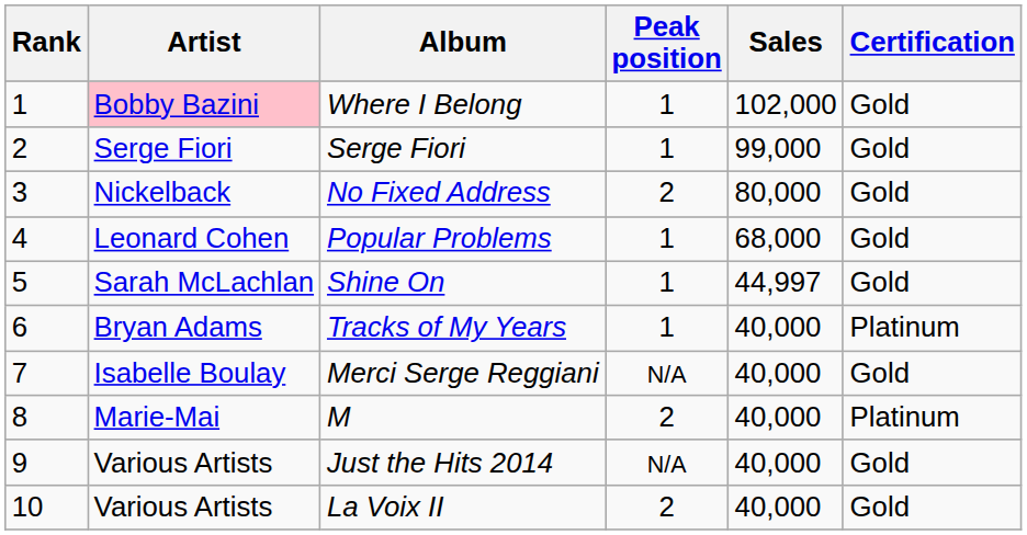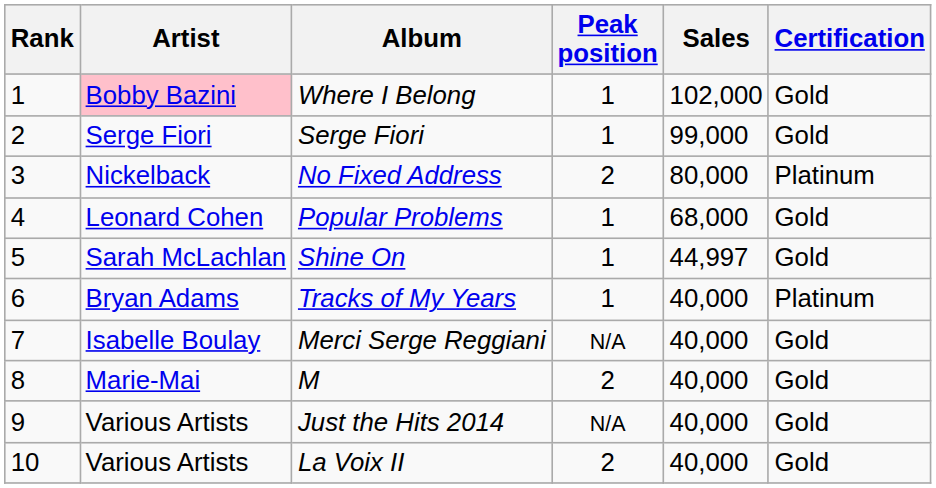No Fixed Address | Certification: Gold -> Platinum
M | Certification: Platinum -> Gold
